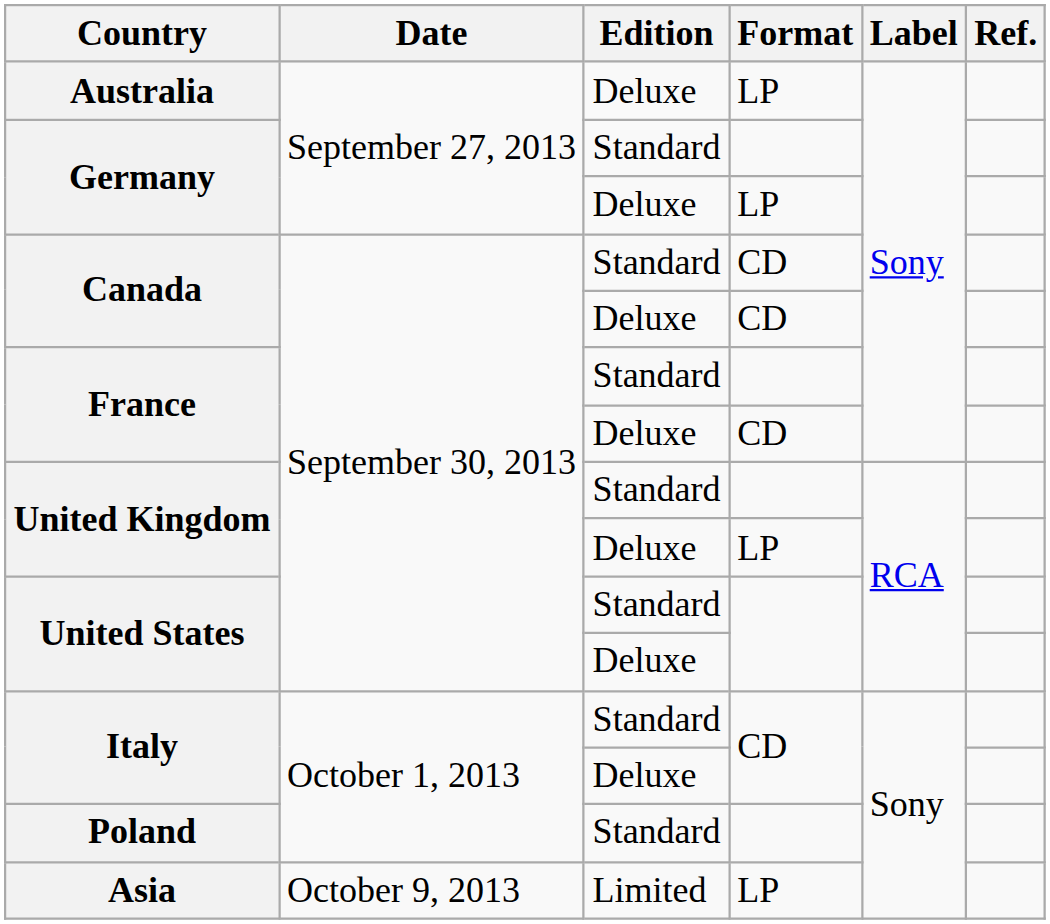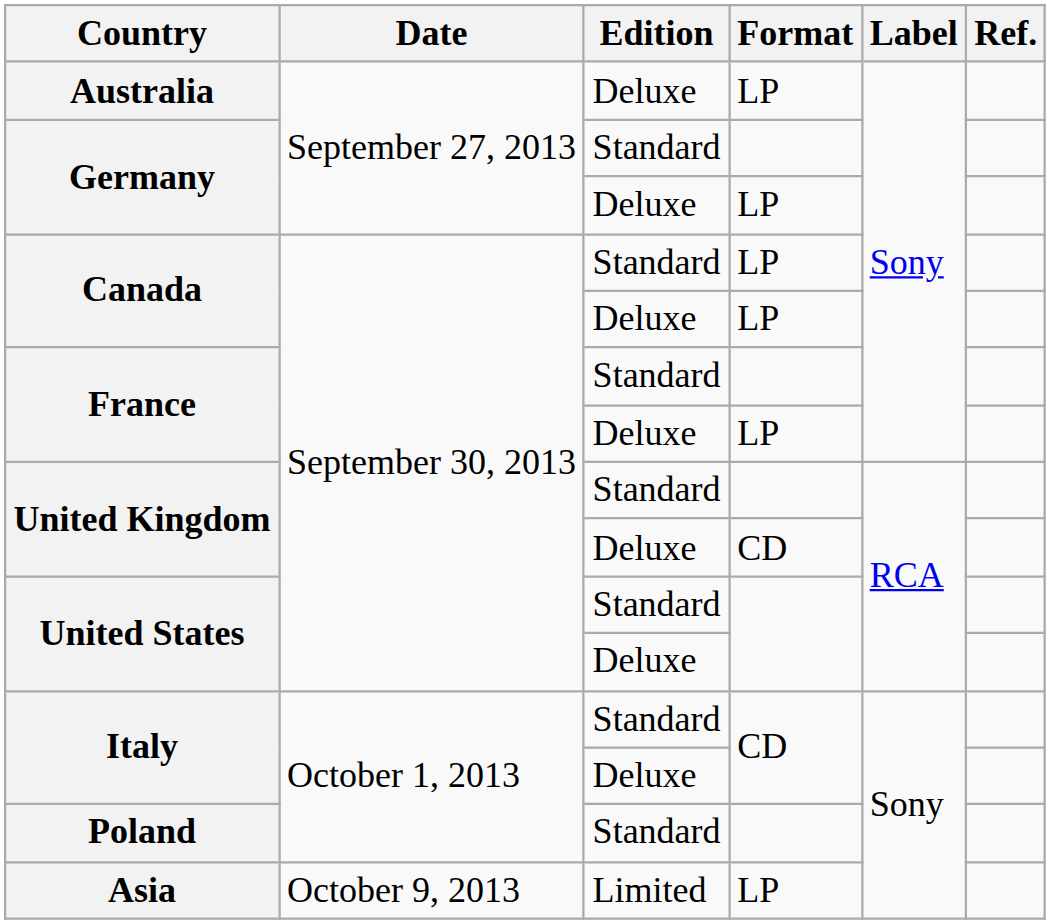Canada / Standard | Format: CD -> LP
Canada / Deluxe | Format: CD -> LP
France / Deluxe | Format: CD -> LP
United Kingdom / Deluxe | Format: LP -> CD
